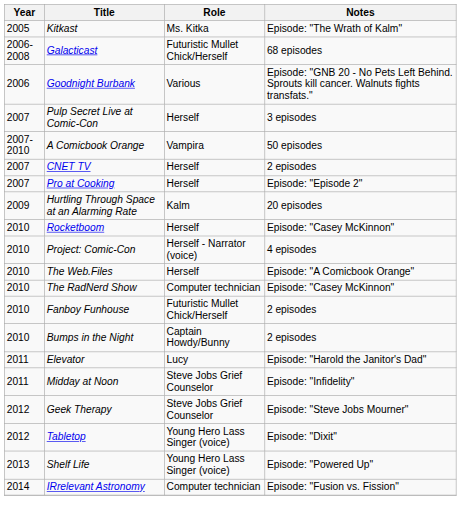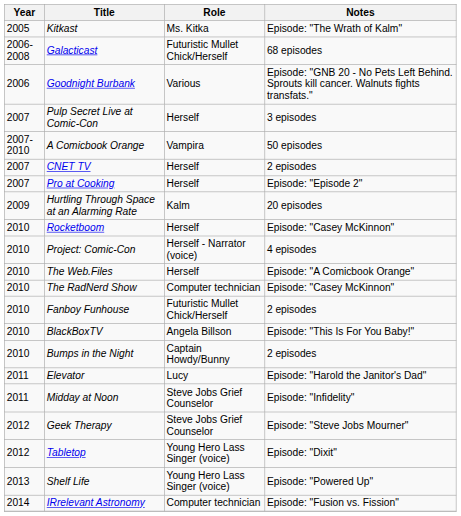+ row: 2010 | BlackBoxTV | Angela Billson | Episode: "This Is For You Baby!"
